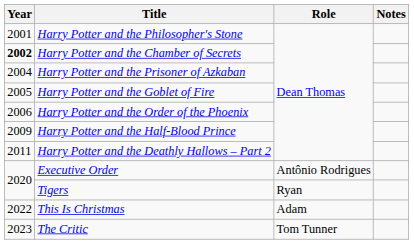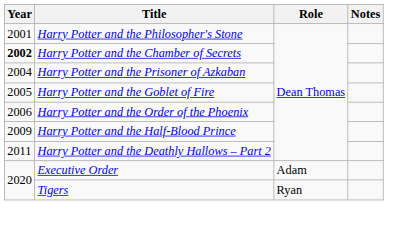Executive Order | Role: Antônio Rodrigues -> Adam
- row: 2022 | This Is Christmas | Adam
- row: 2023 | The Critic | Tom Tunner
